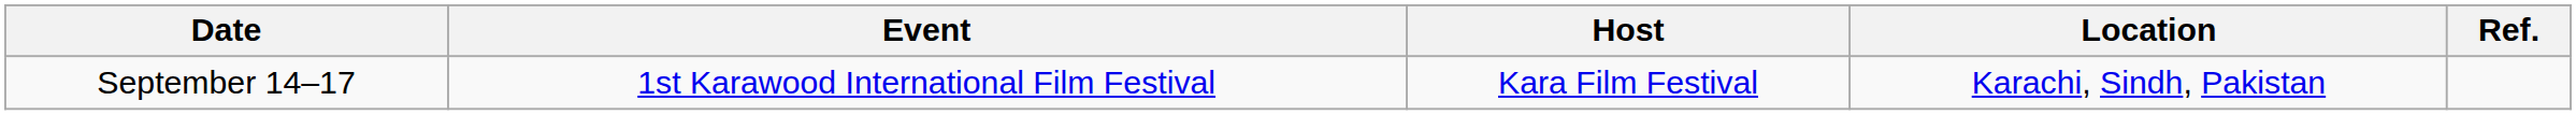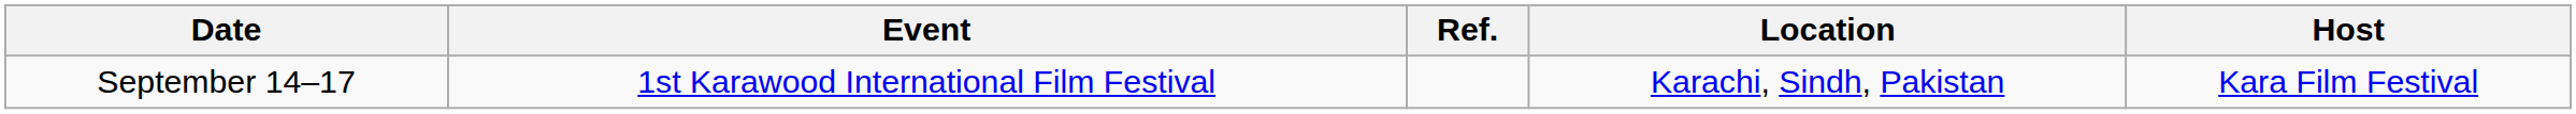columns swapped: Host <-> Ref.
